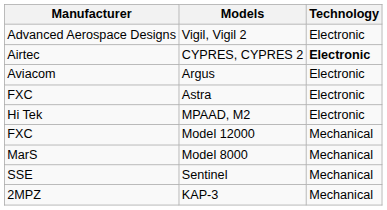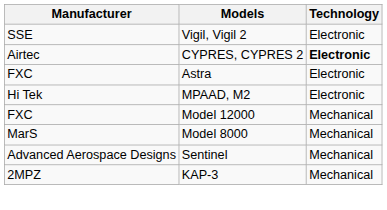Vigil, Vigil 2 | Manufacturer: Advanced Aerospace Designs -> SSE
- row: Aviacom | Argus | Electronic
Sentinel | Manufacturer: SSE -> Advanced Aerospace Designs
